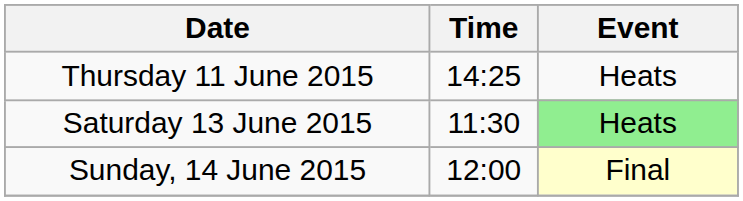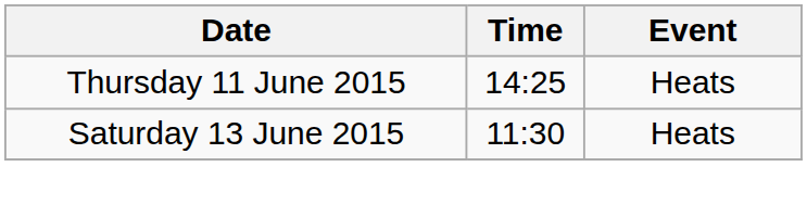Saturday 13 June 2015 | Event: lightgreen background -> no background
- row: Sunday, 14 June 2015 | 12:00 | Final
